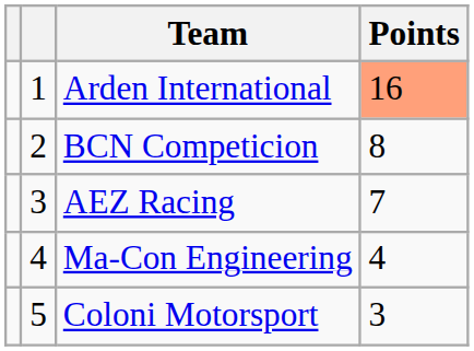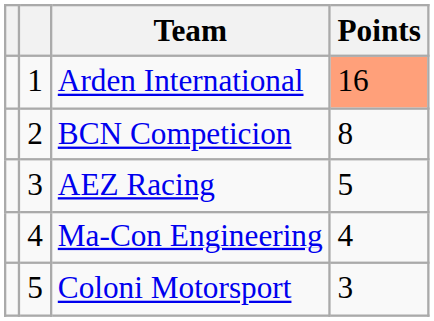AEZ Racing | Points: 7 -> 5
